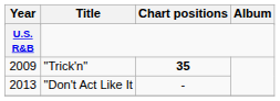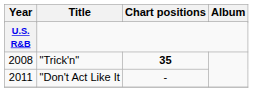"Trick'n" | Year: 2009 -> 2008
"Don't Act Like It | Year: 2013 -> 2011
